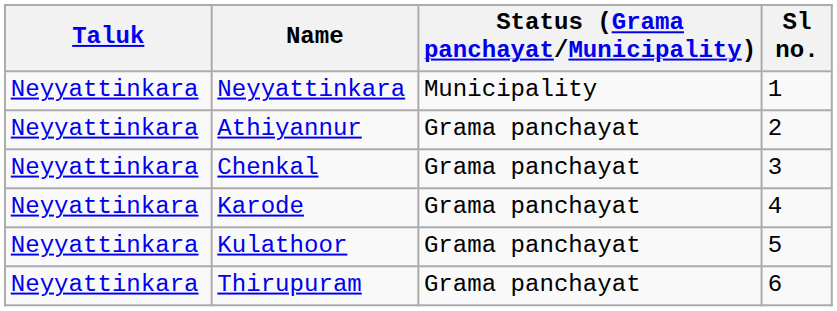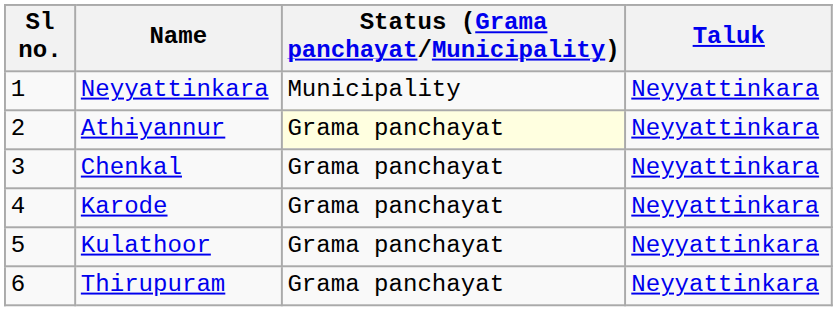columns swapped: Sl no. <-> Taluk
Athiyannur | Status (Grama panchayat/Municipality): no background -> lightyellow background
